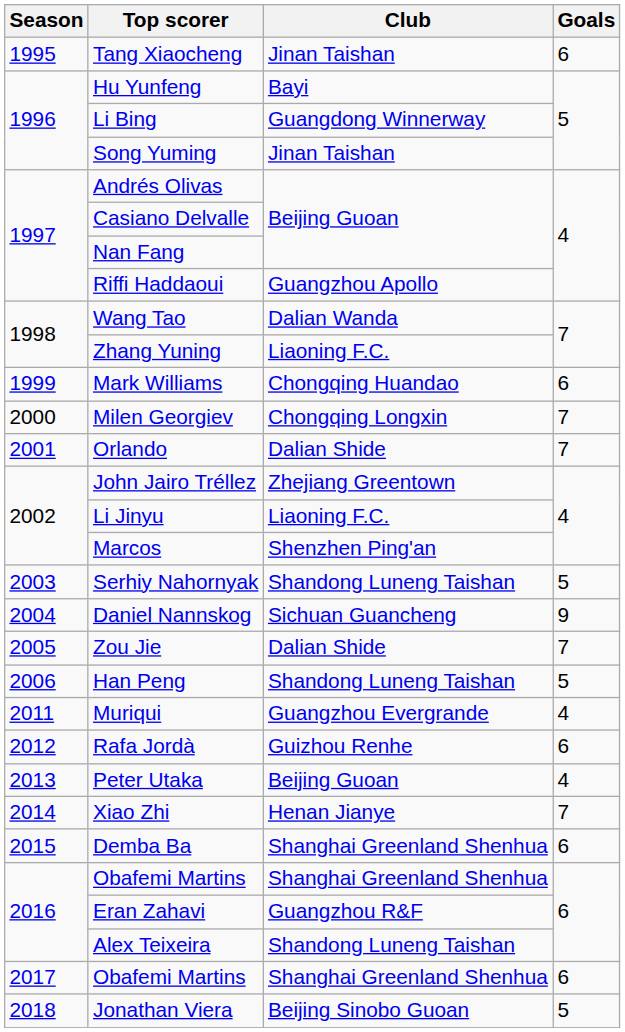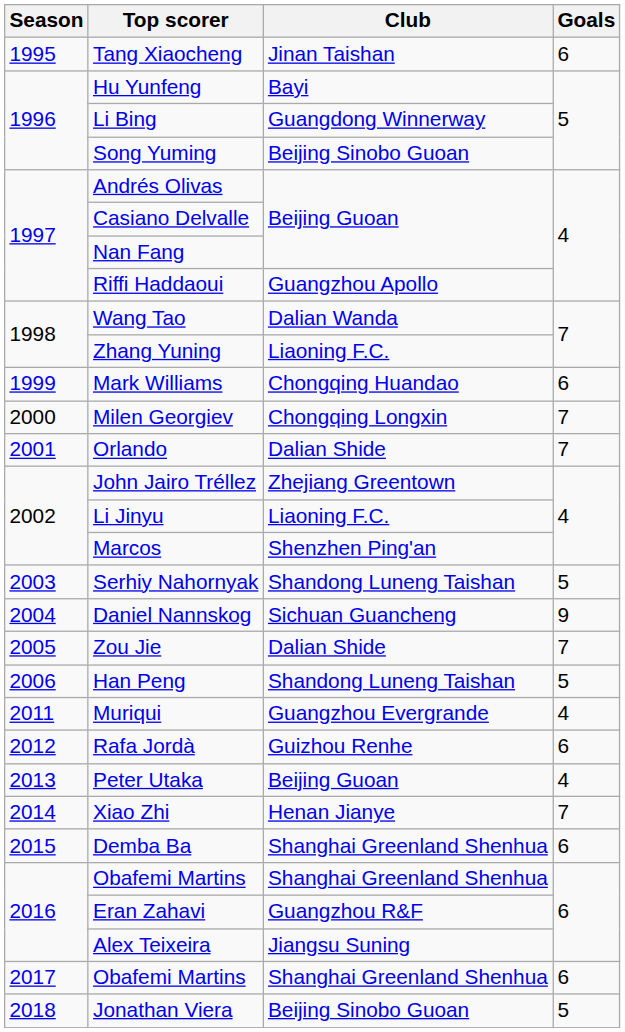Song Yuming | Club: Jinan Taishan -> Beijing Sinobo Guoan
Alex Teixeira | Club: Shandong Luneng Taishan -> Jiangsu Suning
